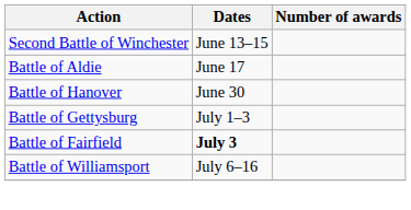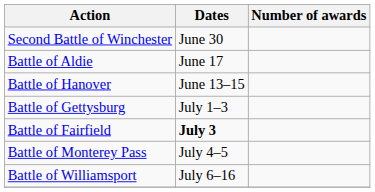Second Battle of Winchester | Dates: June 13–15 -> June 30
Battle of Hanover | Dates: June 30 -> June 13–15
+ row: Battle of Monterey Pass | July 4–5
